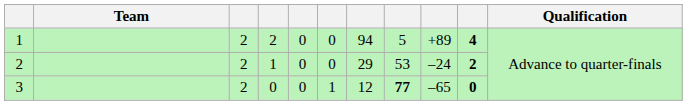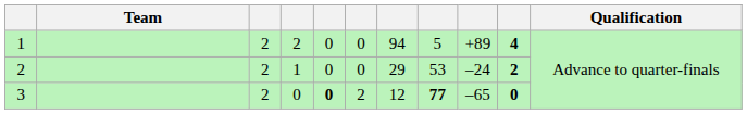3 | column 5: normal -> bold
3 | column 6: 1 -> 2
